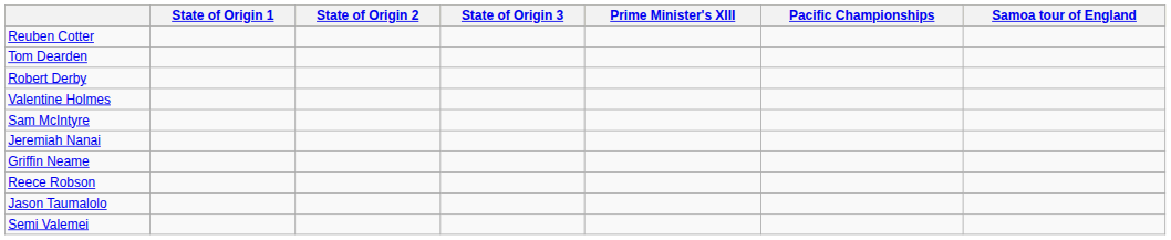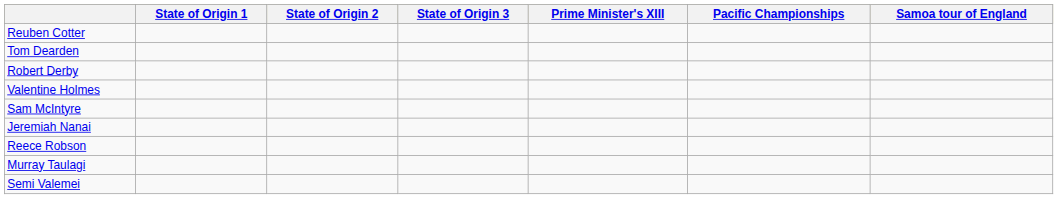- row: Griffin Neame
+ row: Murray Taulagi
- row: Jason Taumalolo
